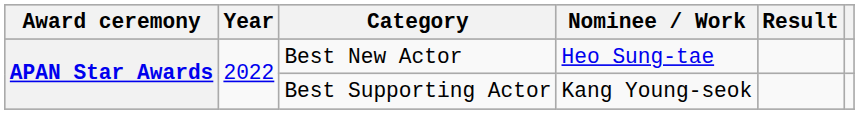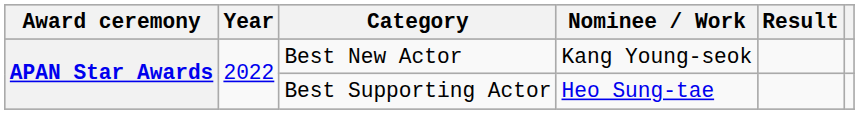Best New Actor | Nominee / Work: Heo Sung-tae -> Kang Young-seok
Best Supporting Actor | Nominee / Work: Kang Young-seok -> Heo Sung-tae
